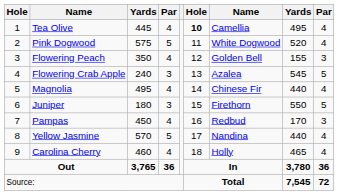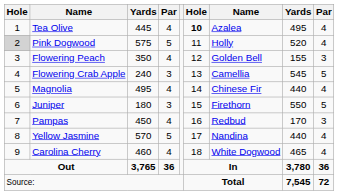Tea Olive | column 7: Camellia -> Azalea
Pink Dogwood | column 1: no background -> lightgrey background
Pink Dogwood | column 7: White Dogwood -> Holly
Flowering Crab Apple | column 7: Azalea -> Camellia
Carolina Cherry | column 7: Holly -> White Dogwood
